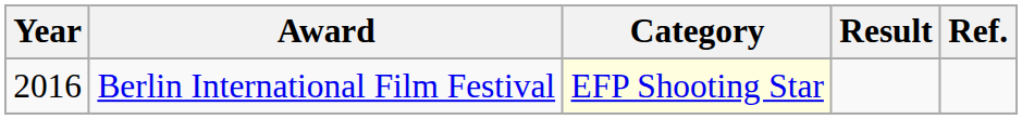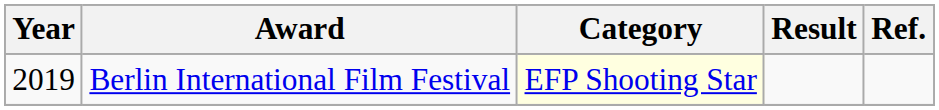Berlin International Film Festival | Year: 2016 -> 2019
